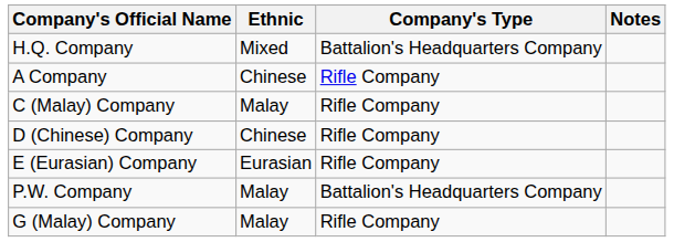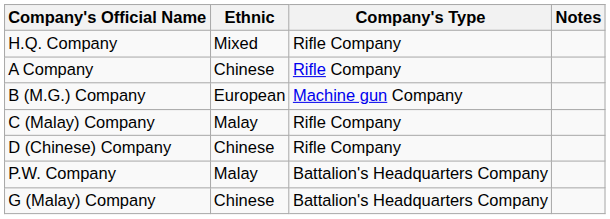H.Q. Company | Company's Type: Battalion's Headquarters Company -> Rifle Company
+ row: B (M.G.) Company | European | Machine gun Company
- row: E (Eurasian) Company | Eurasian | Rifle Company
G (Malay) Company | Ethnic: Malay -> Chinese
G (Malay) Company | Company's Type: Rifle Company -> Battalion's Headquarters Company
